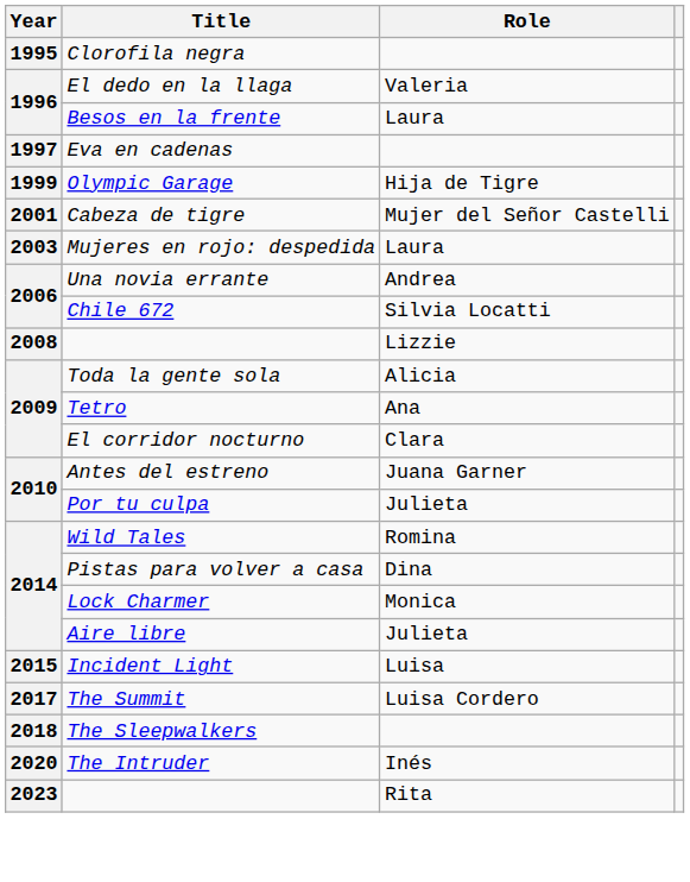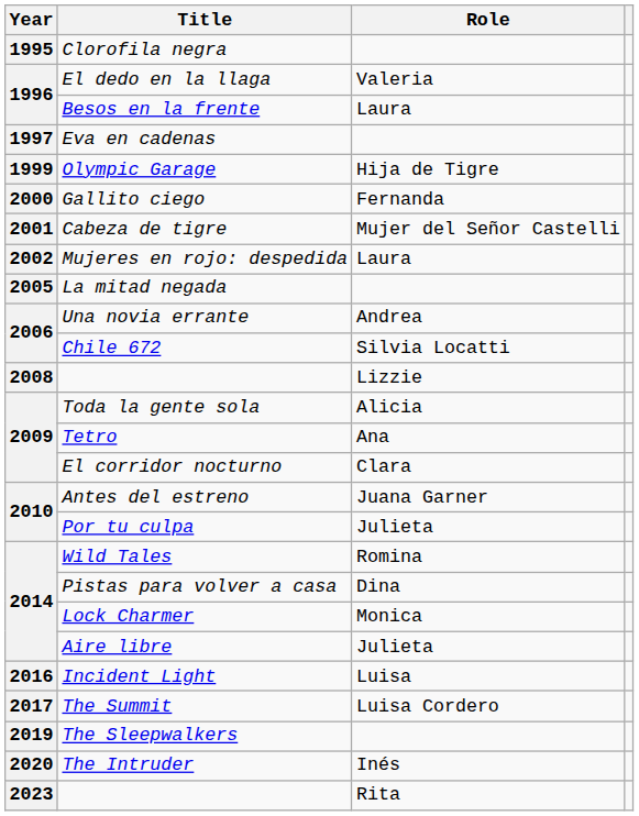+ row: 2000 | Gallito ciego | Fernanda
Mujeres en rojo: despedida | Year: 2003 -> 2002
+ row: 2005 | La mitad negada
Incident Light | Year: 2015 -> 2016
The Sleepwalkers | Year: 2018 -> 2019
